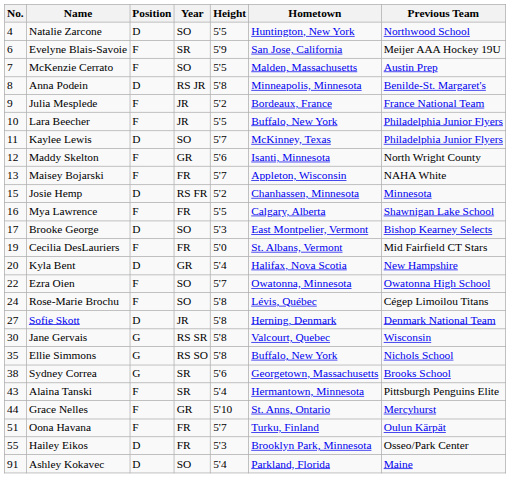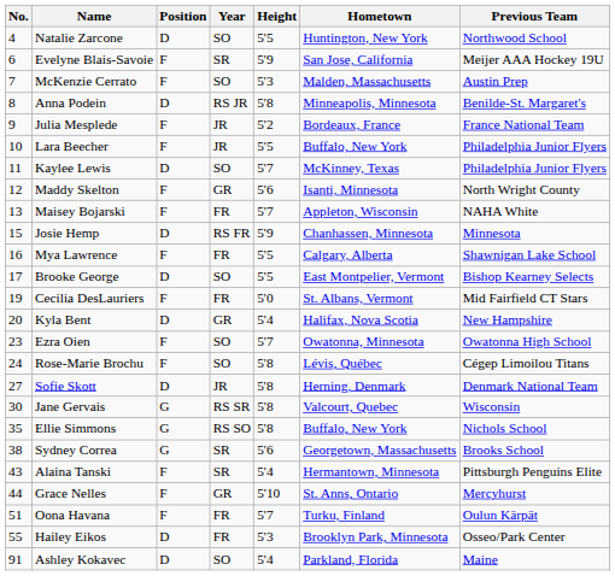McKenzie Cerrato | Height: 5'5 -> 5'3
Josie Hemp | Height: 5'2 -> 5'9
Brooke George | Height: 5'3 -> 5'5
Ezra Oien | No.: 22 -> 23
